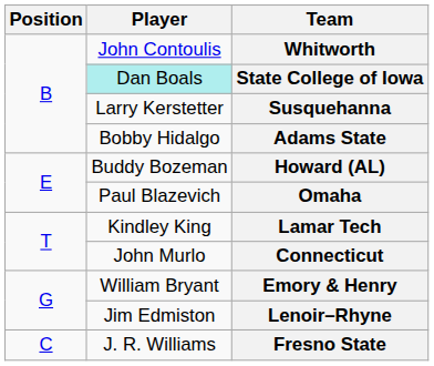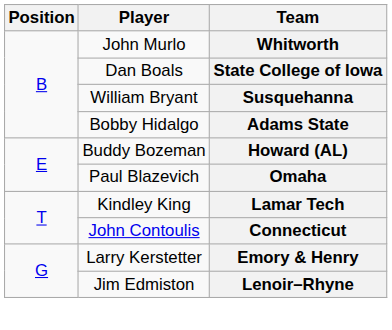Whitworth | Player: John Contoulis -> John Murlo
State College of Iowa | Player: paleturquoise background -> no background
Susquehanna | Player: Larry Kerstetter -> William Bryant
Connecticut | Player: John Murlo -> John Contoulis
Emory & Henry | Player: William Bryant -> Larry Kerstetter
- row: C | J. R. Williams | Fresno State
